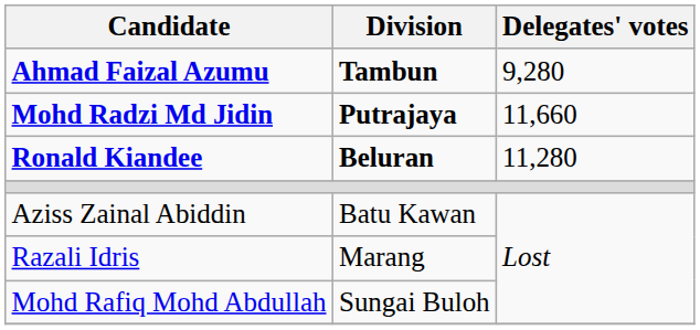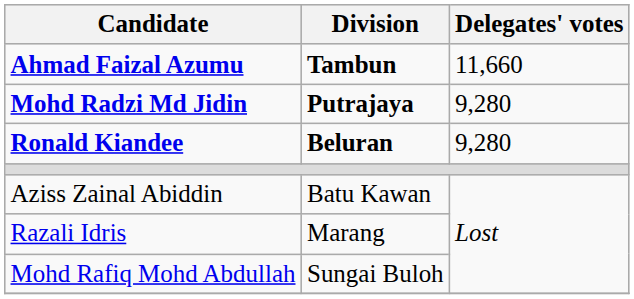Ahmad Faizal Azumu | Delegates' votes: 9,280 -> 11,660
Mohd Radzi Md Jidin | Delegates' votes: 11,660 -> 9,280
Ronald Kiandee | Delegates' votes: 11,280 -> 9,280
